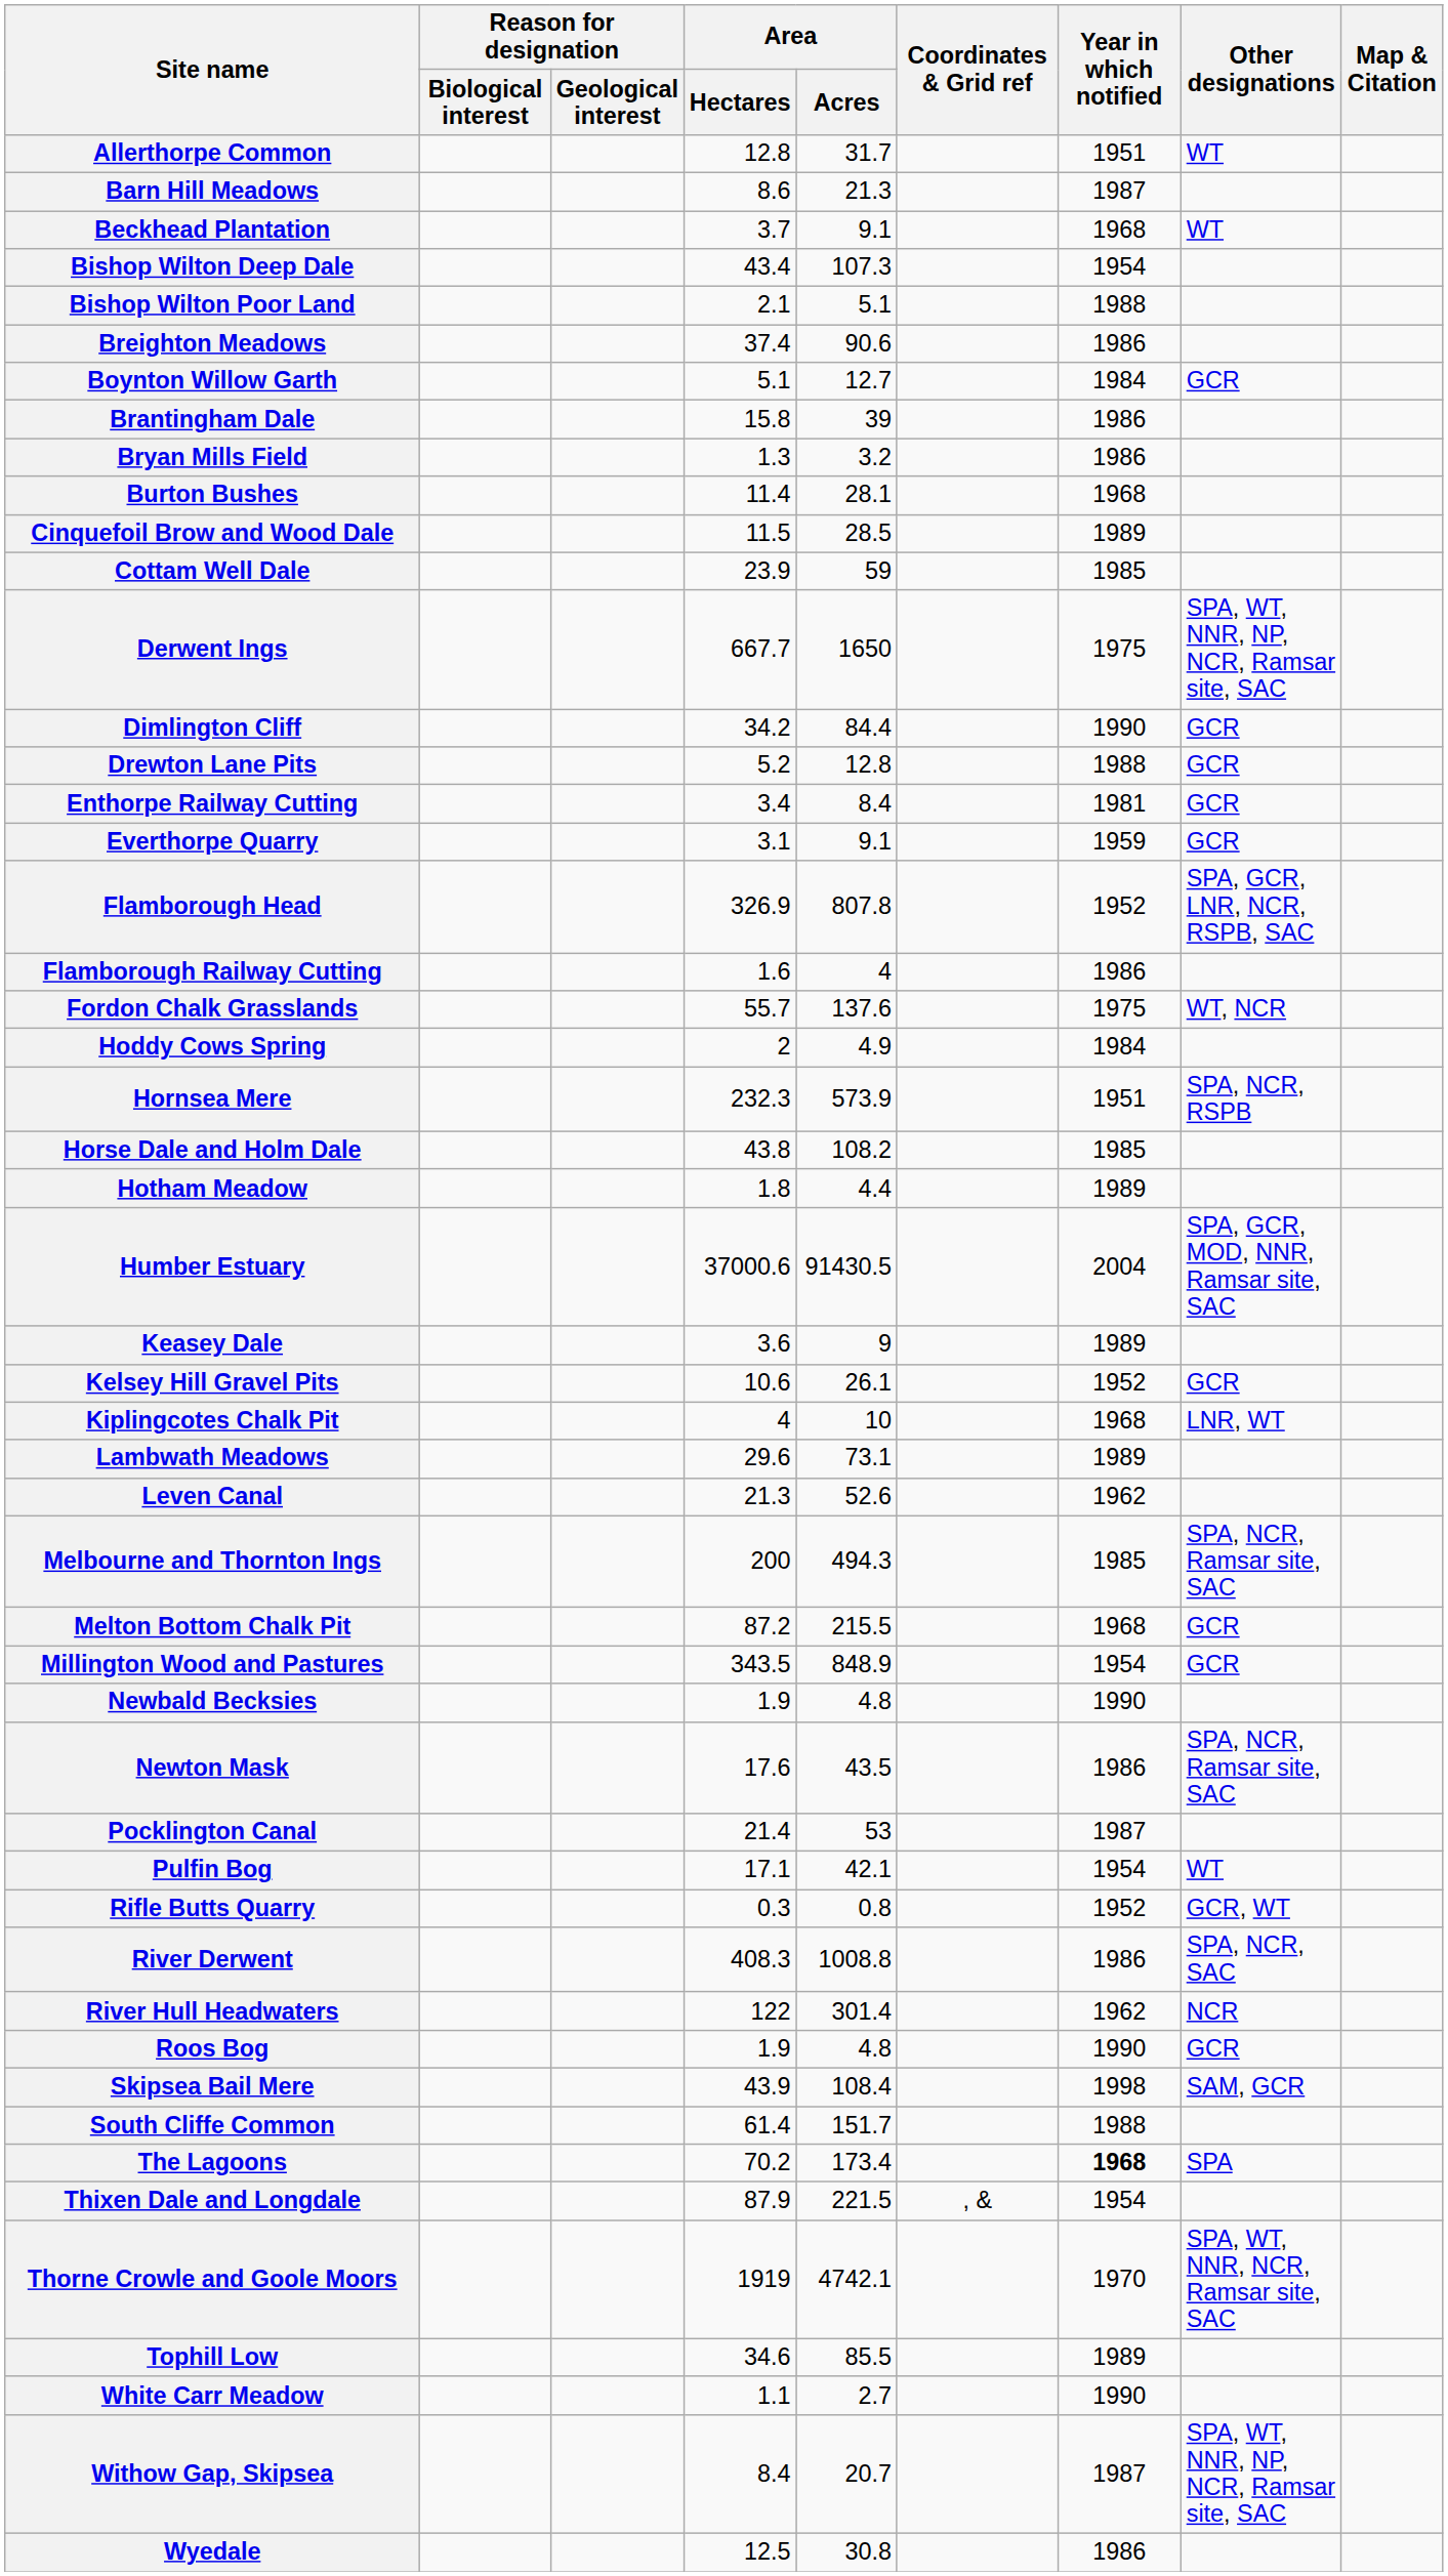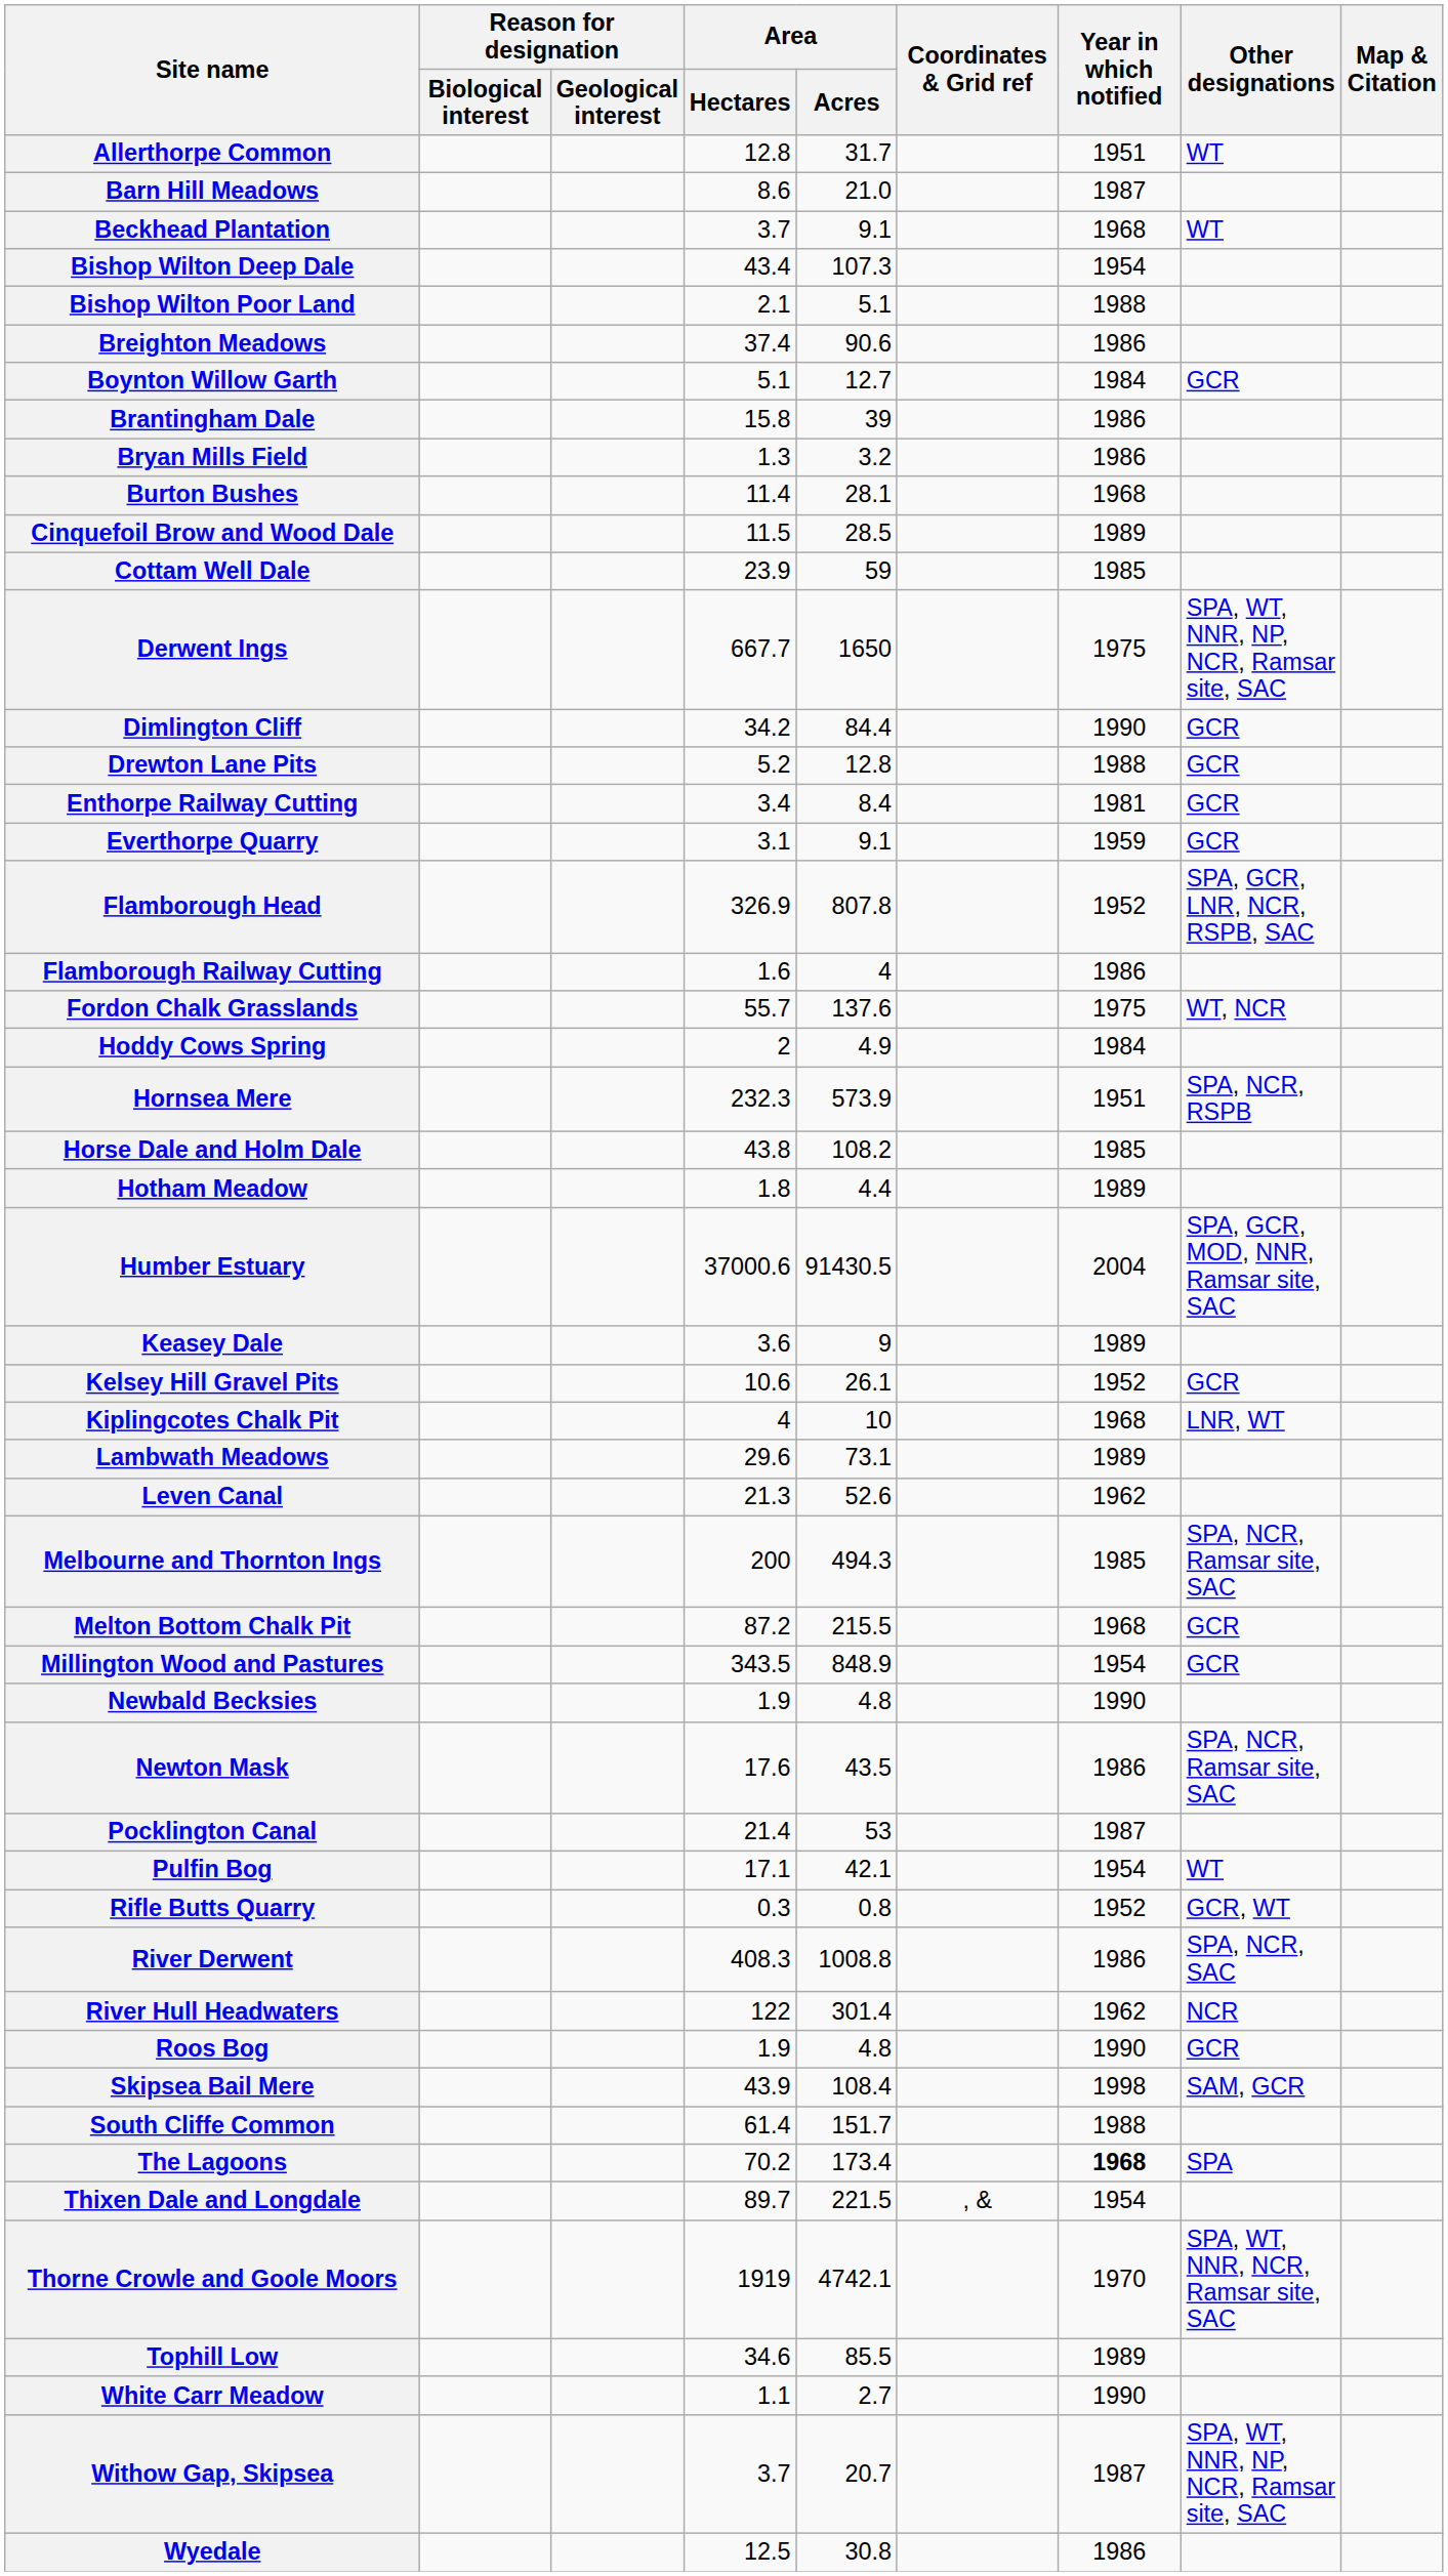Barn Hill Meadows | Area / Acres: 21.3 -> 21.0
Thixen Dale and Longdale | Area / Hectares: 87.9 -> 89.7
Withow Gap, Skipsea | Area / Hectares: 8.4 -> 3.7
